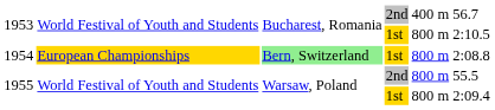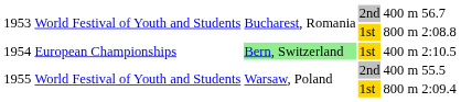1953 / 1st | column 6: 2:10.5 -> 2:08.8
1954 | column 2: gold background -> no background
1954 | column 5: 800 m -> 400 m
1954 | column 6: 2:08.8 -> 2:10.5
1955 / 2nd | column 5: 800 m -> 400 m
